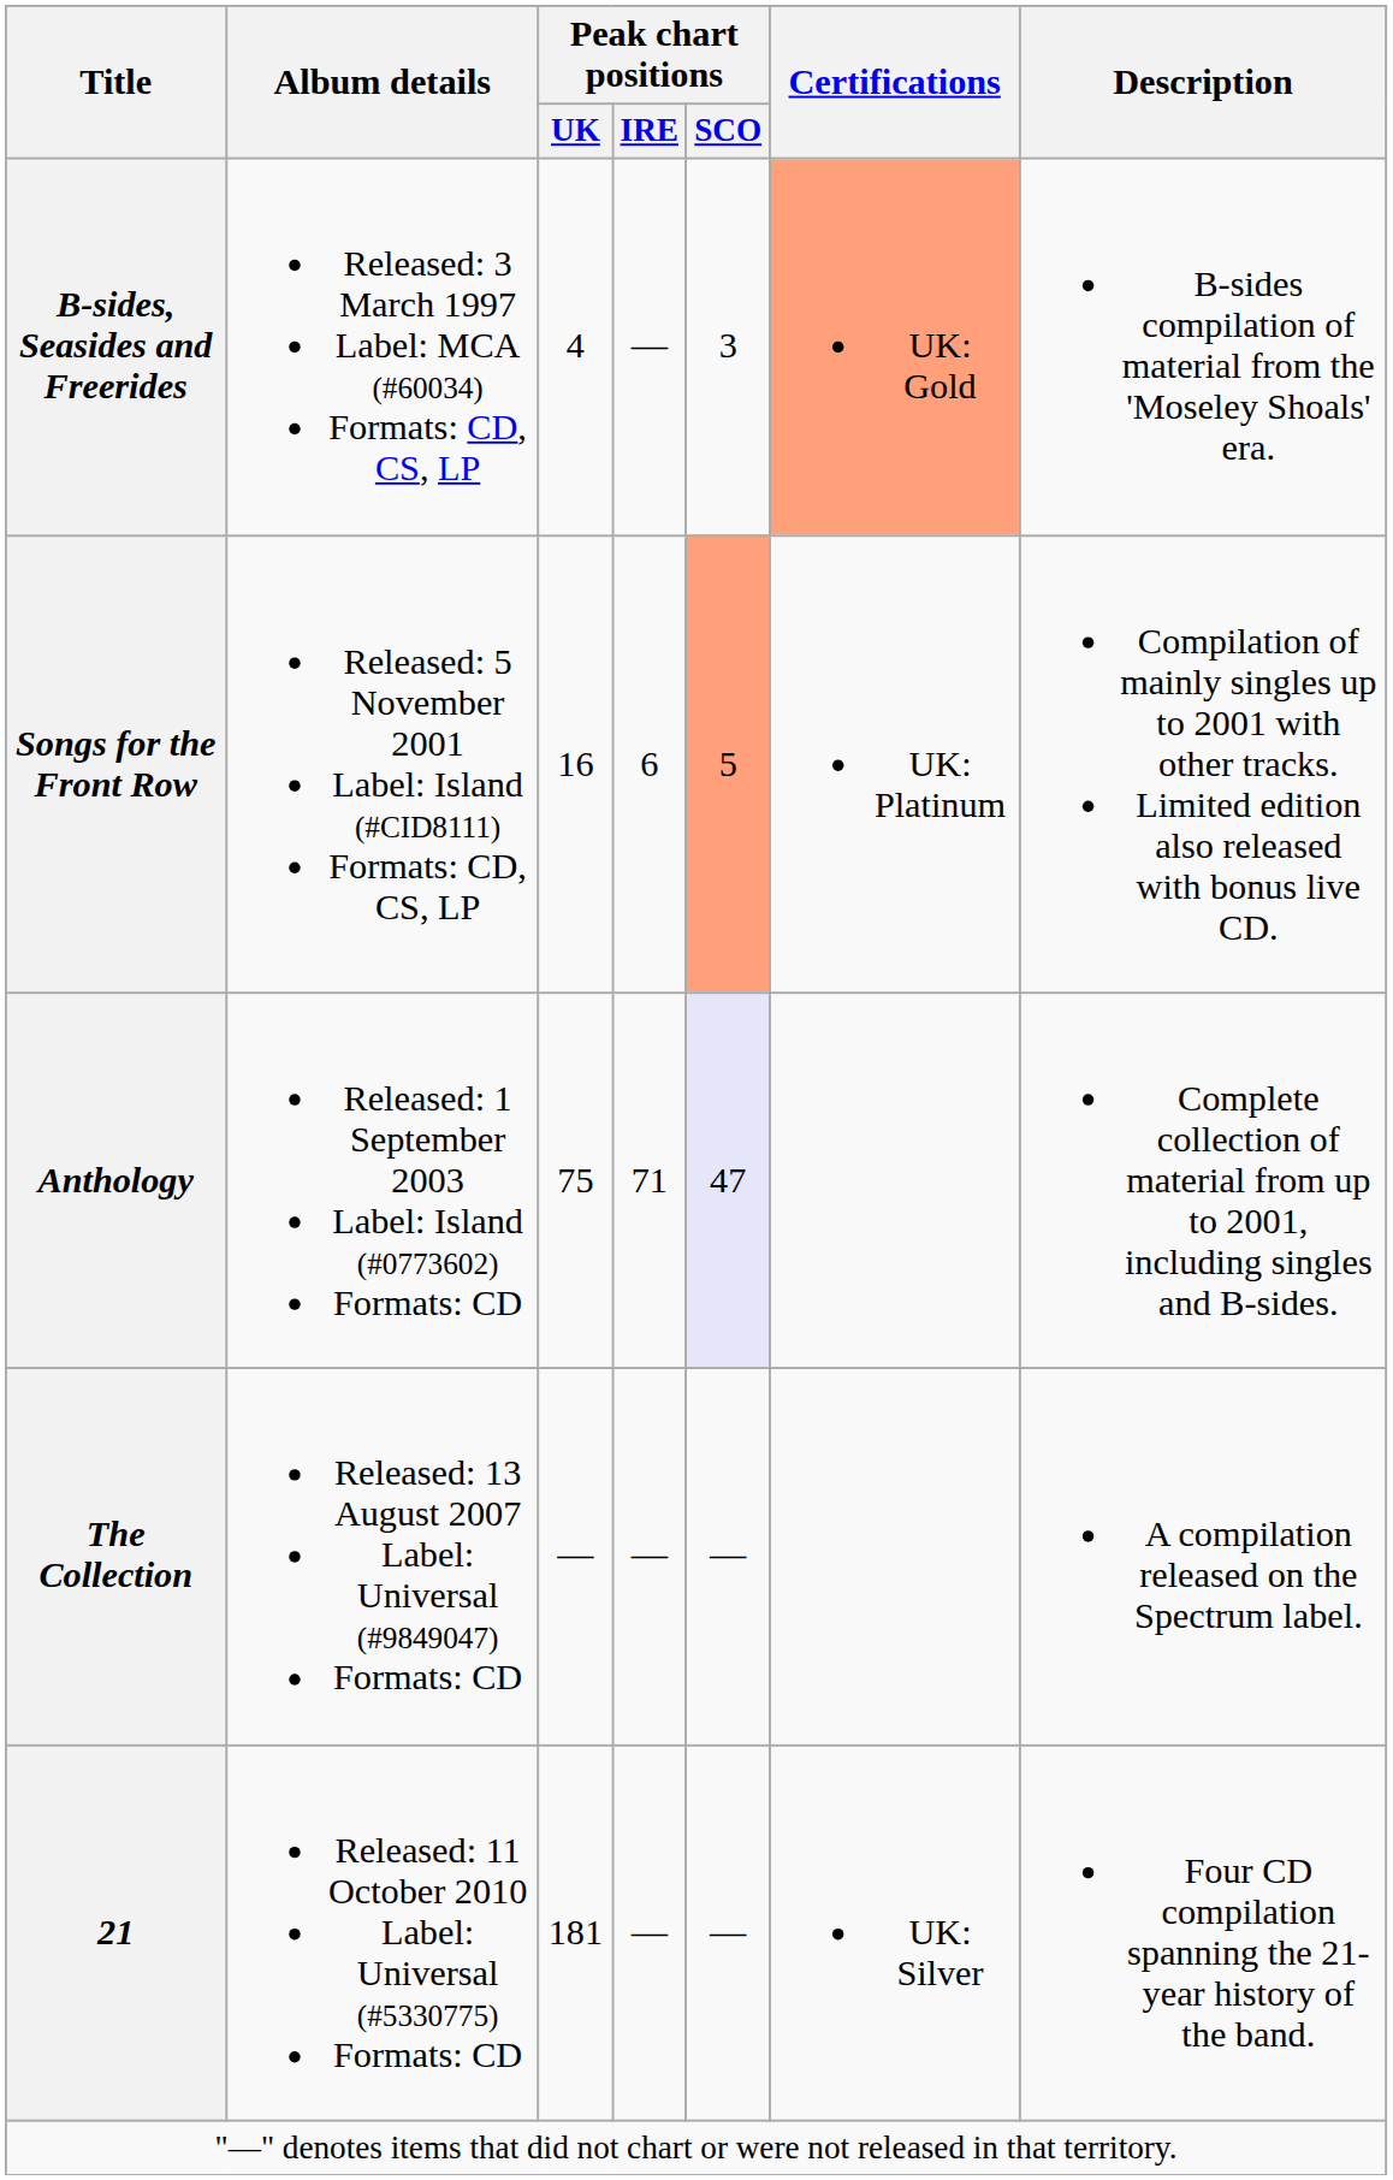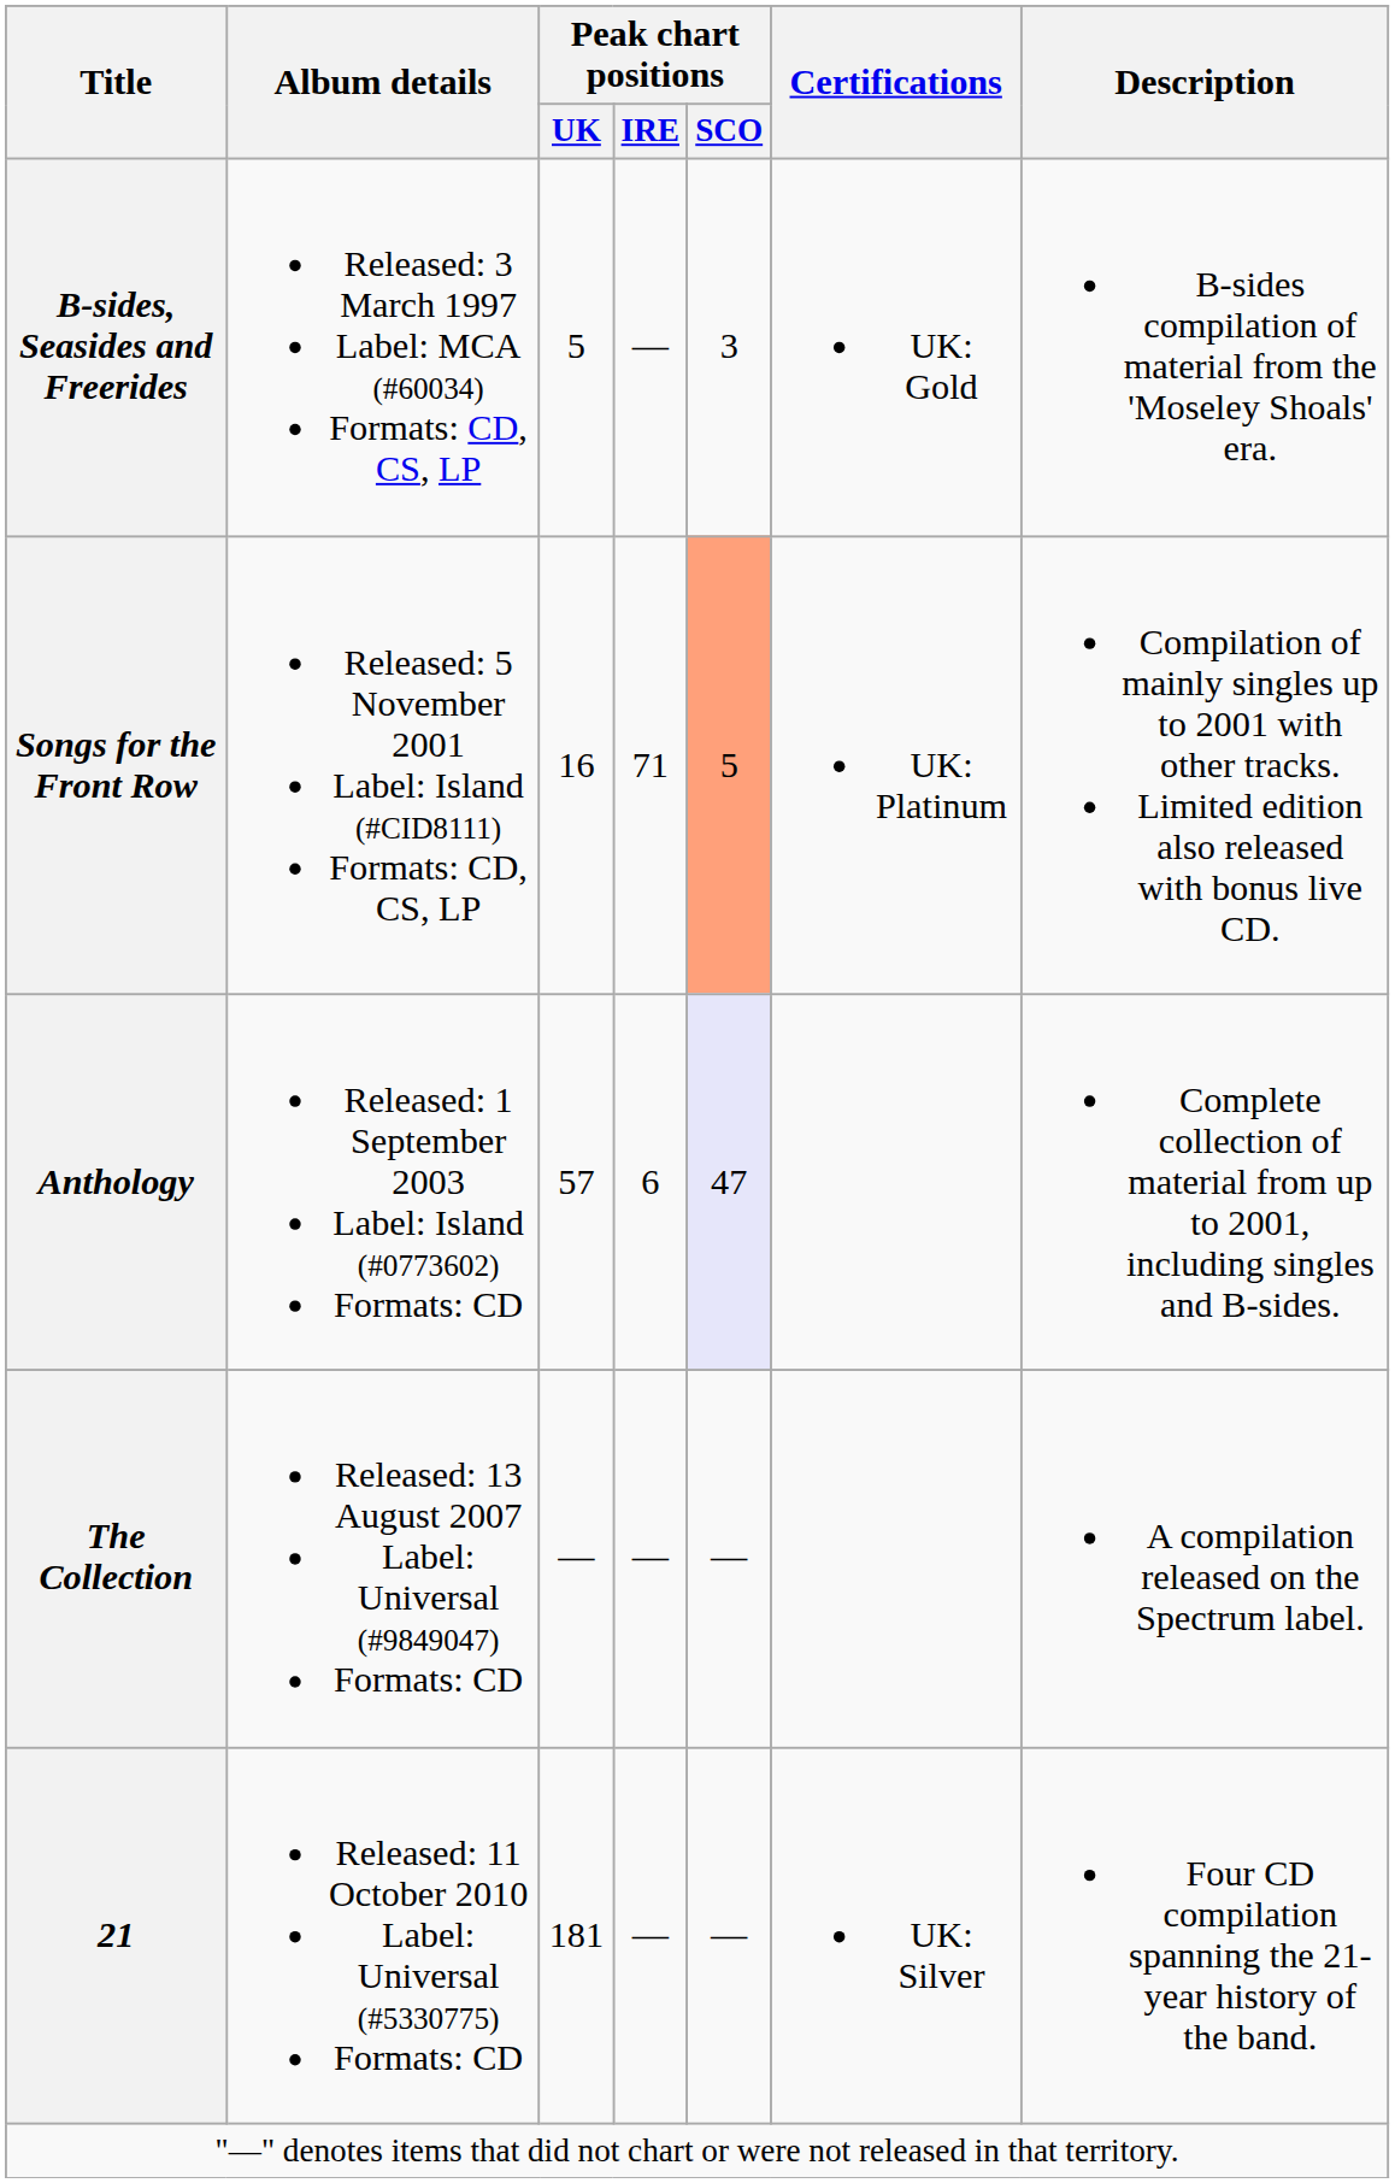B-sides, Seasides and Freerides | Peak chart positions / UK: 4 -> 5
B-sides, Seasides and Freerides | Certifications: lightsalmon background -> no background
Songs for the Front Row | Peak chart positions / IRE: 6 -> 71
Anthology | Peak chart positions / UK: 75 -> 57
Anthology | Peak chart positions / IRE: 71 -> 6
